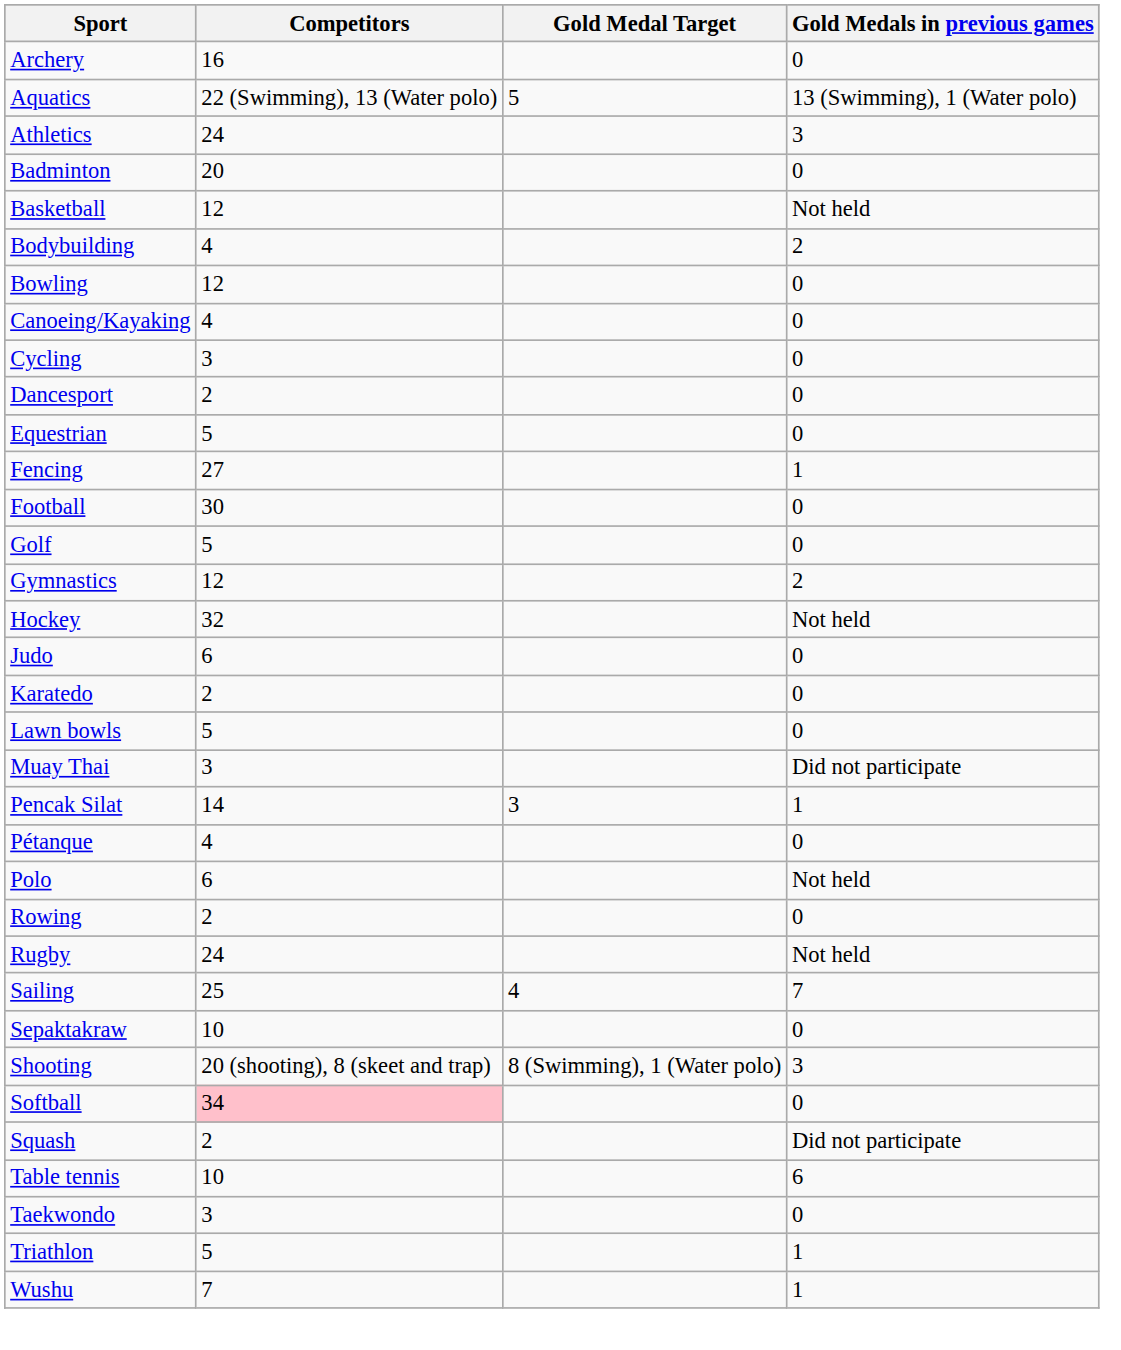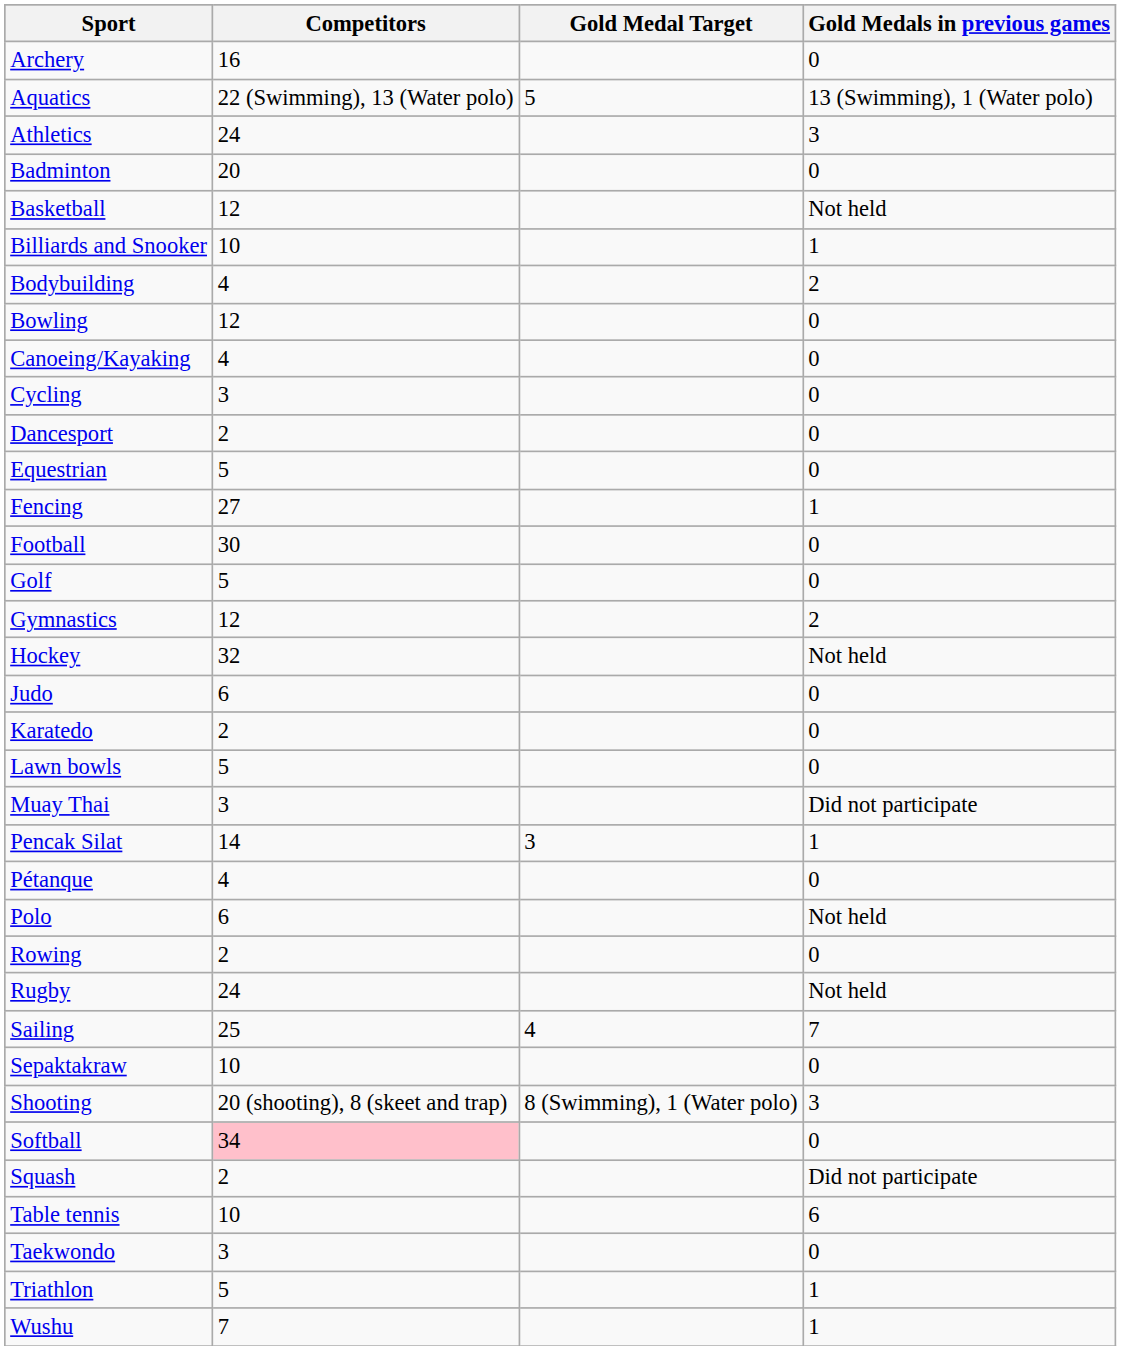+ row: Billiards and Snooker | 10 | 1
